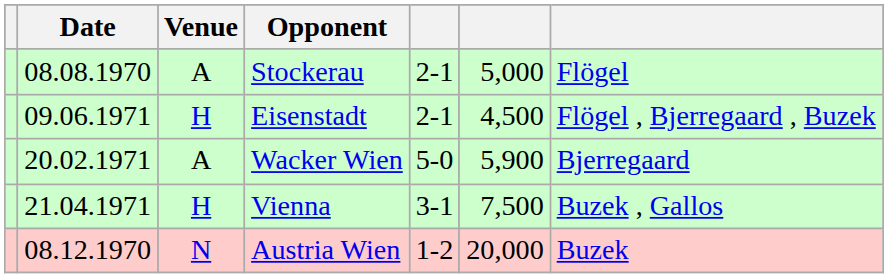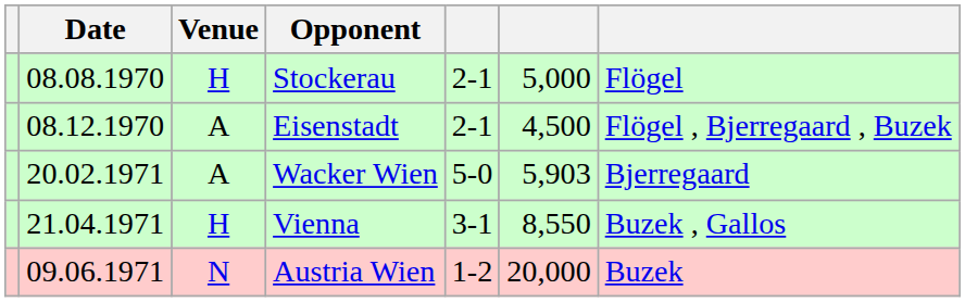Stockerau | Venue: A -> H
Eisenstadt | Date: 09.06.1971 -> 08.12.1970
Eisenstadt | Venue: H -> A
Wacker Wien | column 6: 5,900 -> 5,903
Vienna | column 6: 7,500 -> 8,550
Austria Wien | Date: 08.12.1970 -> 09.06.1971
